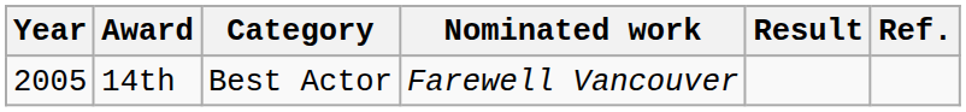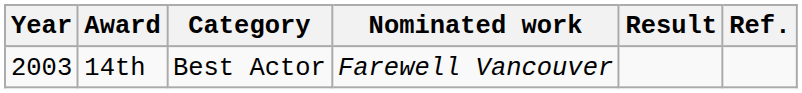14th | Year: 2005 -> 2003
